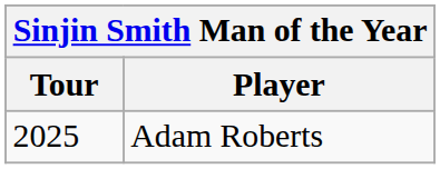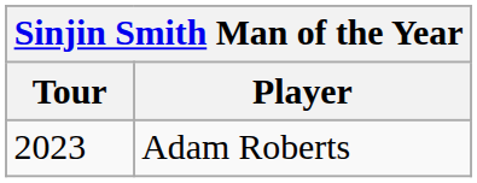Adam Roberts | Tour: 2025 -> 2023
